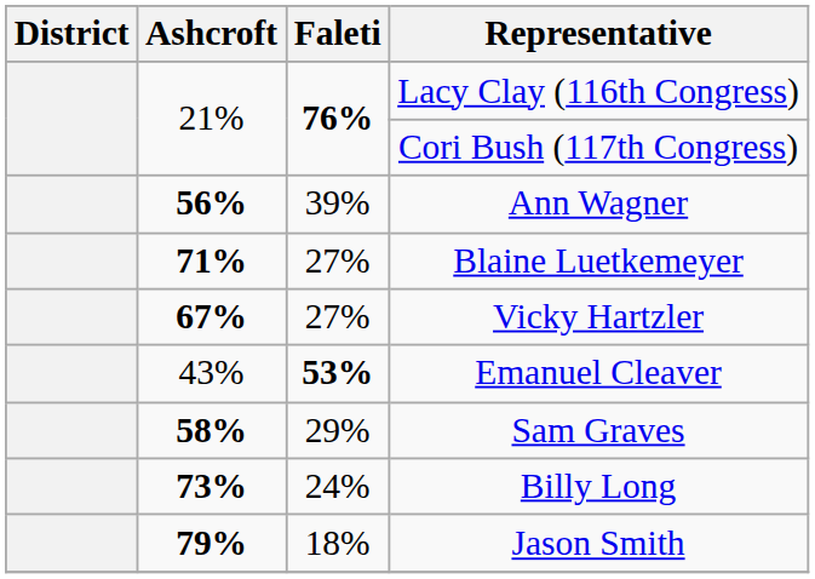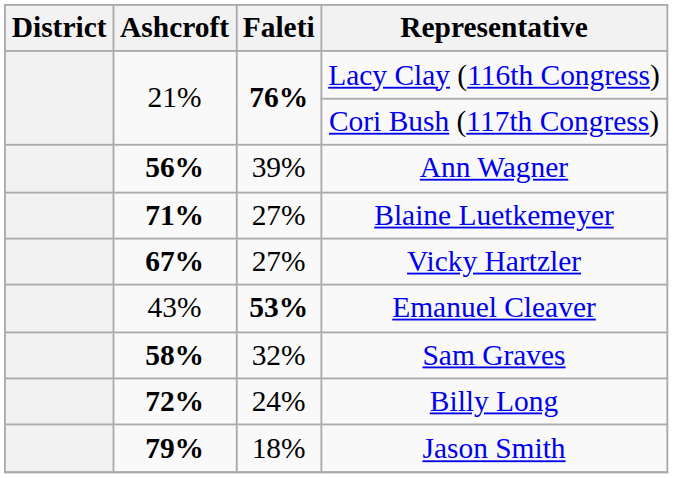Sam Graves | Faleti: 29% -> 32%
Billy Long | Ashcroft: 73% -> 72%
